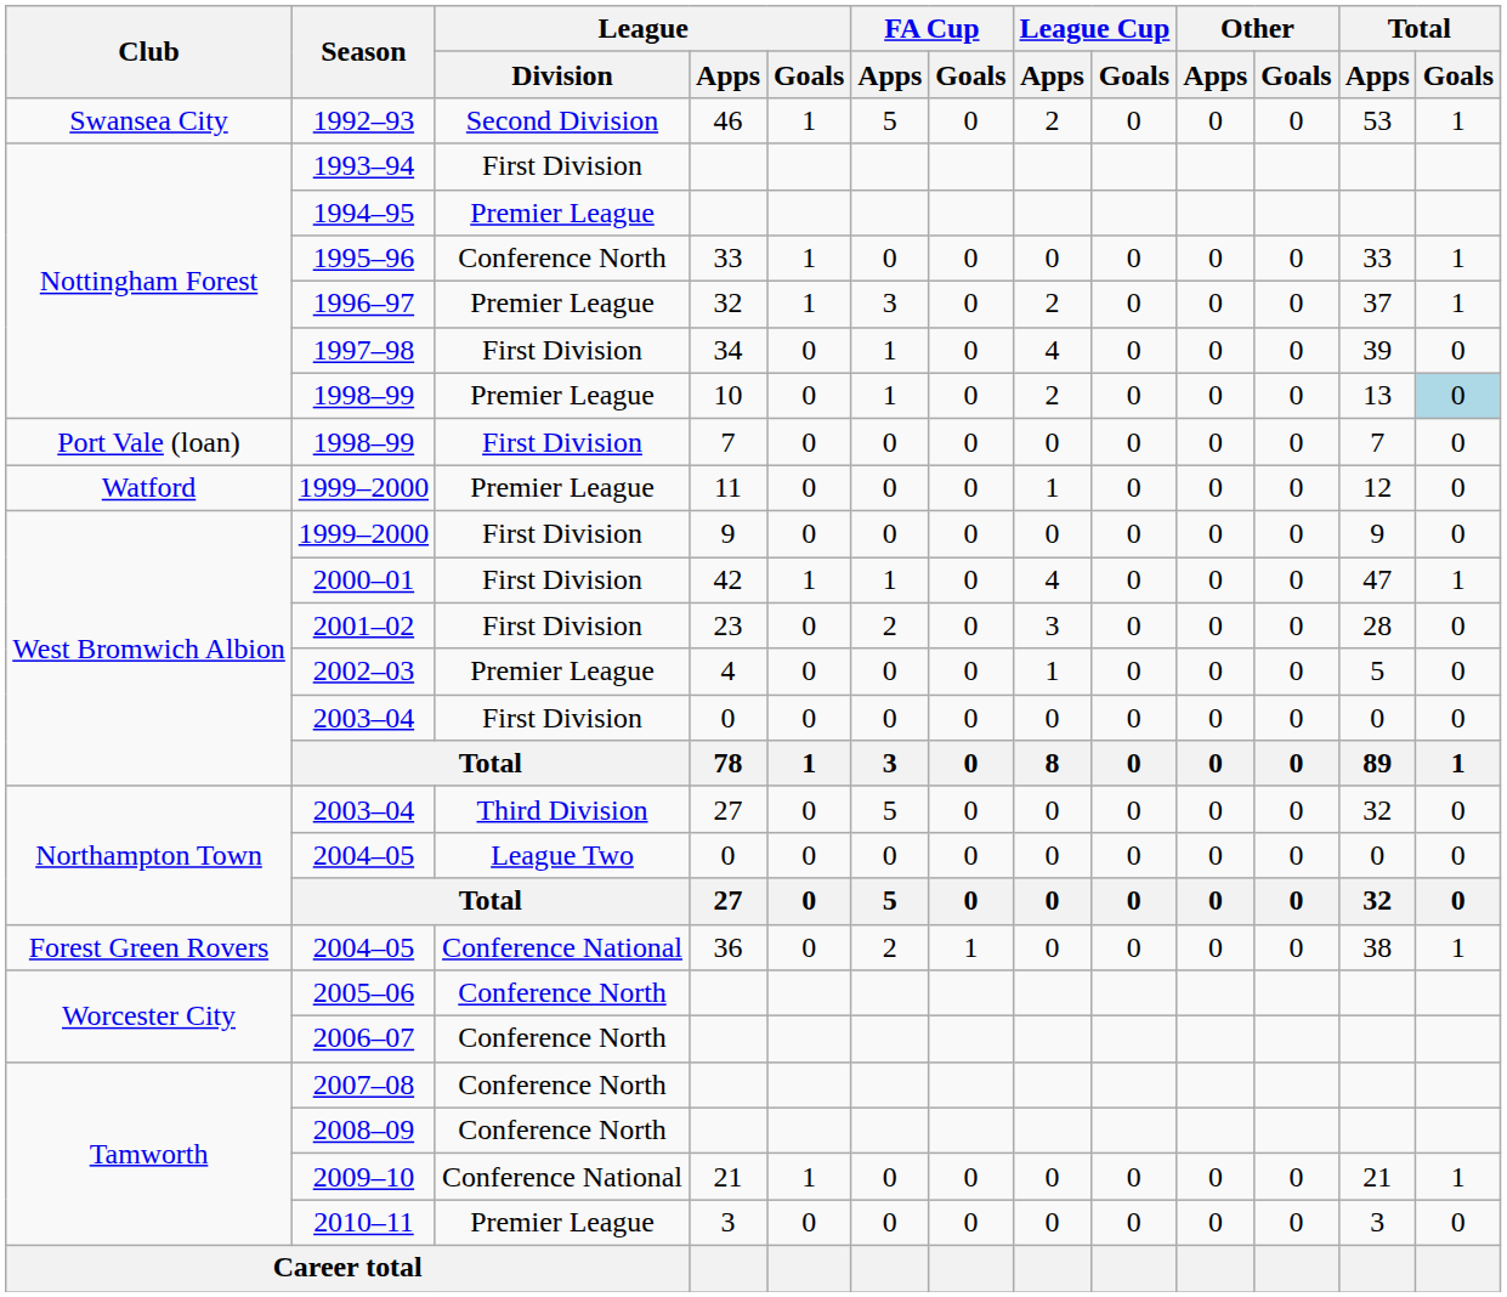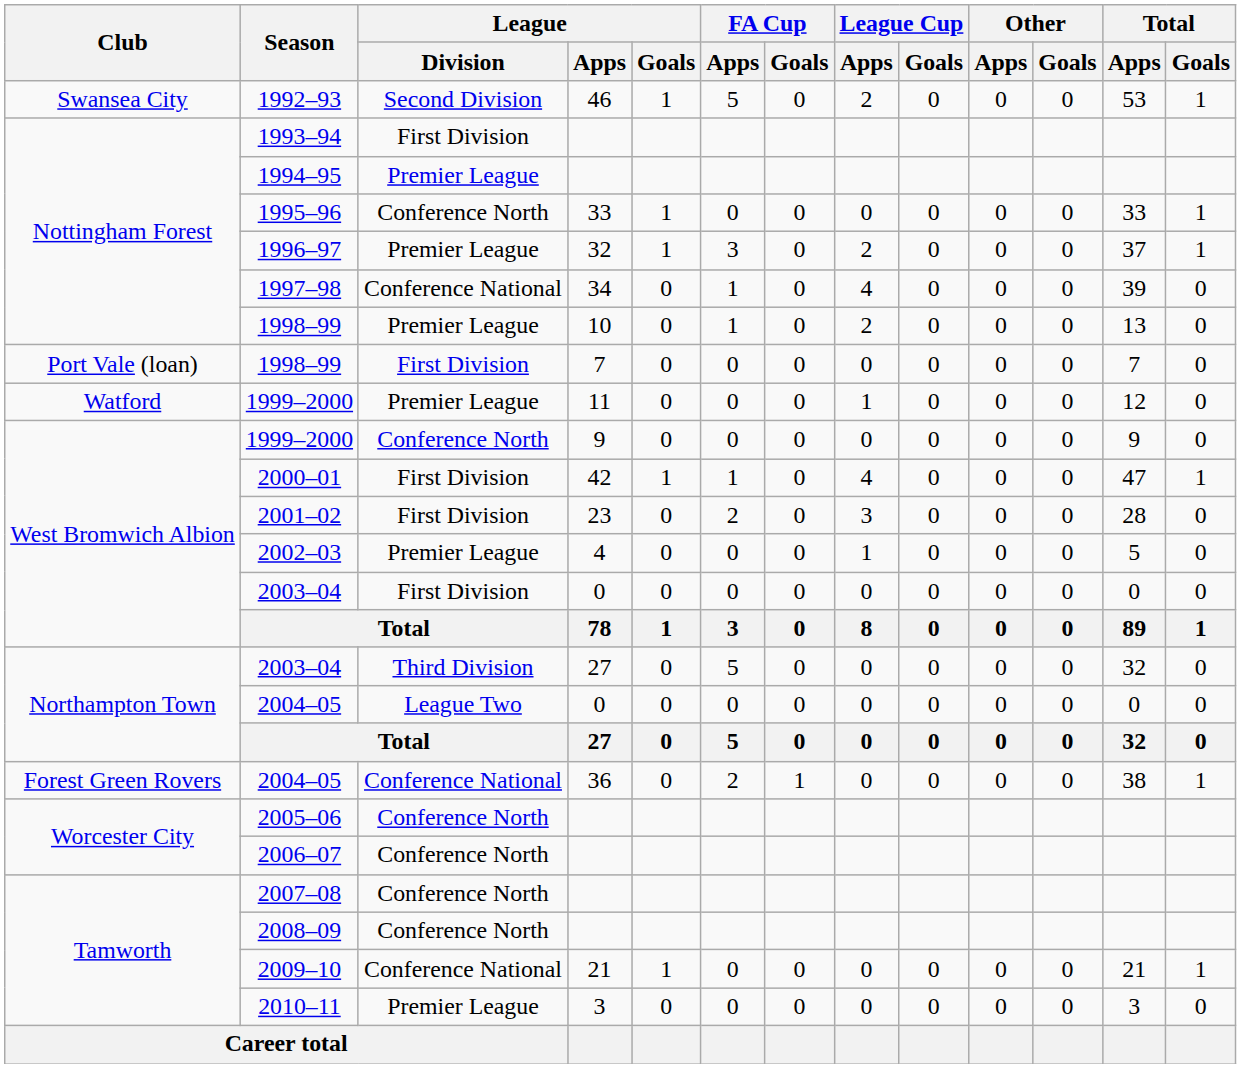1997–98 | League / Division: First Division -> Conference National
1998–99 / 10 | Total / Goals: lightblue background -> no background
1999–2000 / 9 | League / Division: First Division -> Conference North
